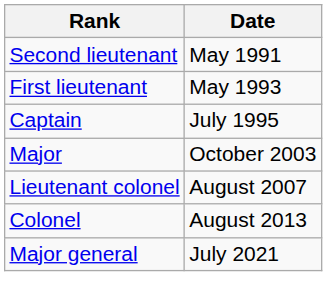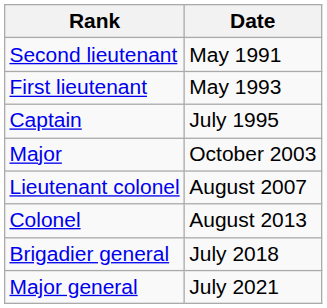+ row: Brigadier general | July 2018
